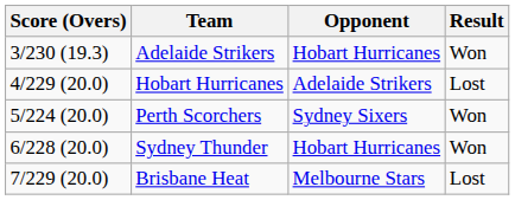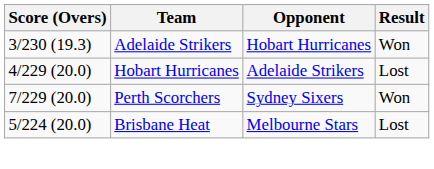Perth Scorchers | Score (Overs): 5/224 (20.0) -> 7/229 (20.0)
- row: 6/228 (20.0) | Sydney Thunder | Hobart Hurricanes | Won
Brisbane Heat | Score (Overs): 7/229 (20.0) -> 5/224 (20.0)
